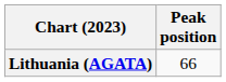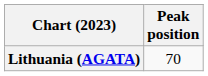Lithuania (AGATA) | Peak position: 66 -> 70
